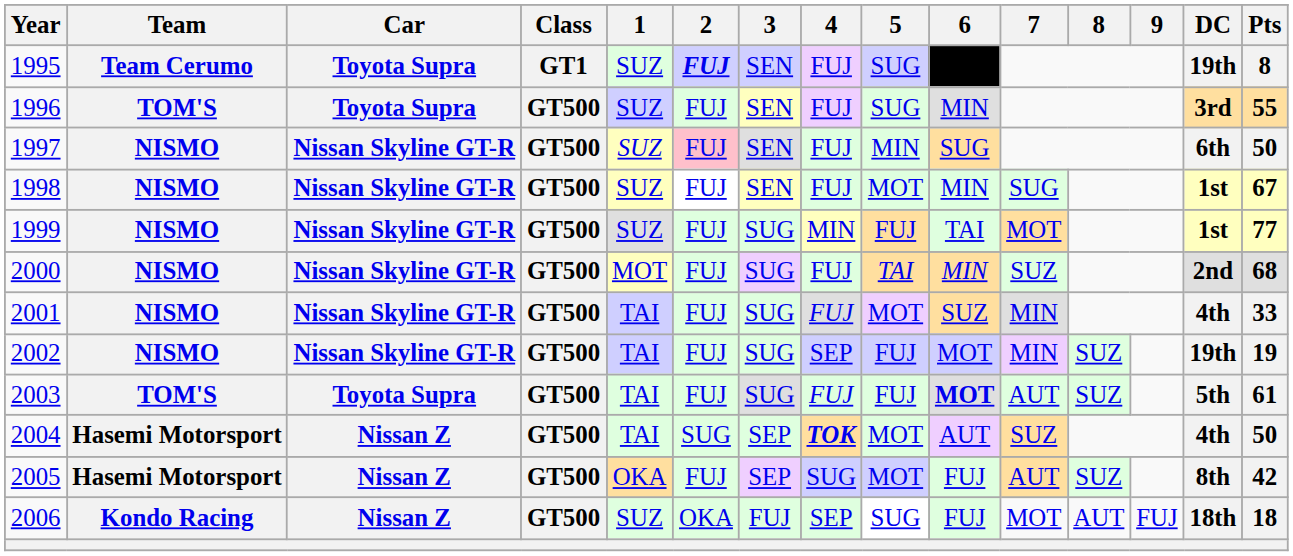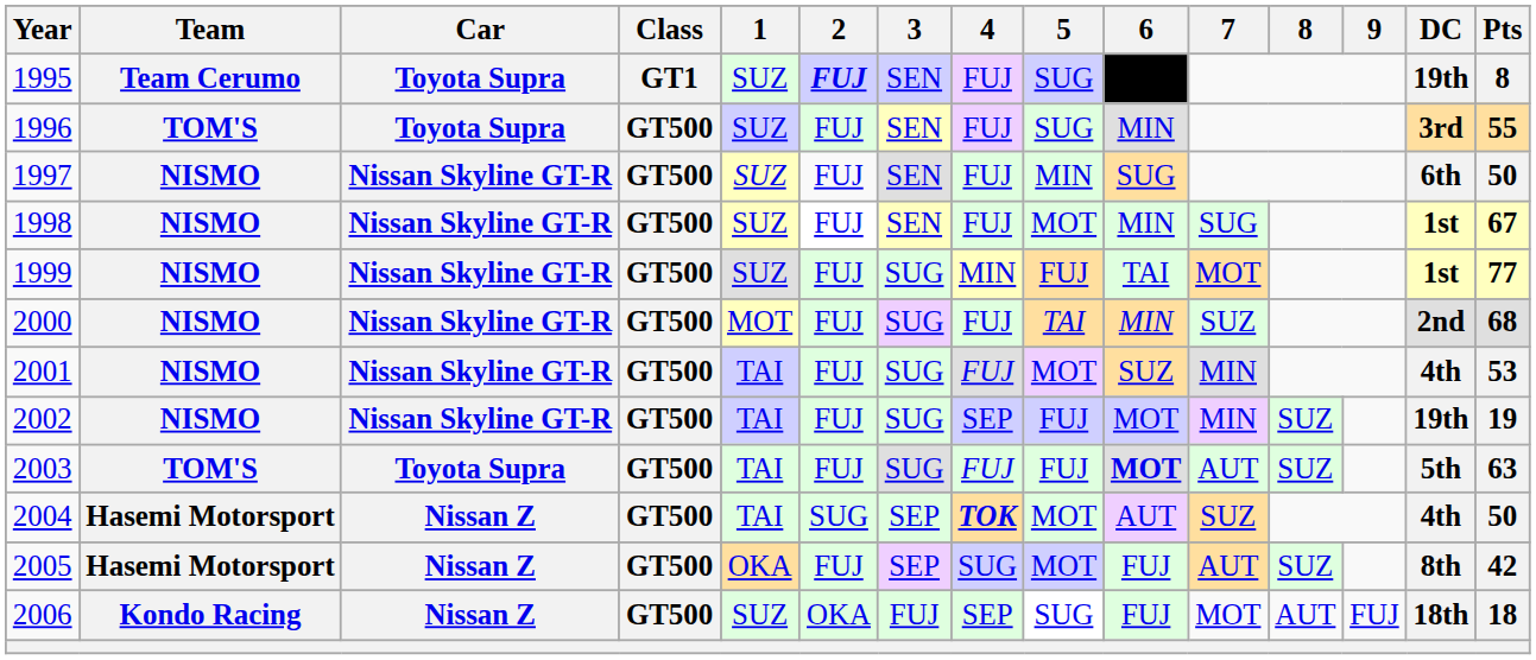1997 | 2: pink background -> no background
2001 | Pts: 33 -> 53
2003 | Pts: 61 -> 63
